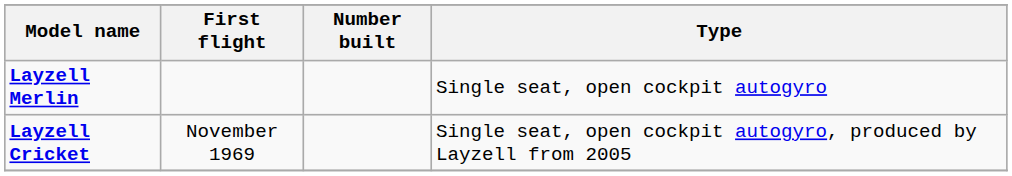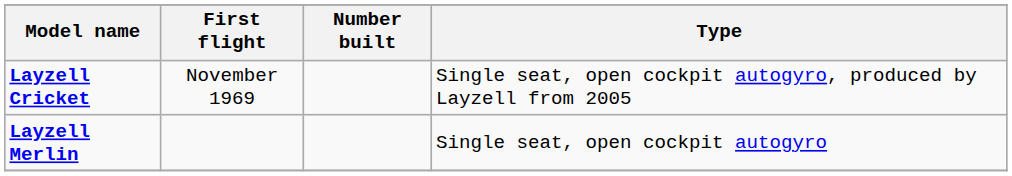rows swapped: Layzell Merlin <-> Layzell Cricket
